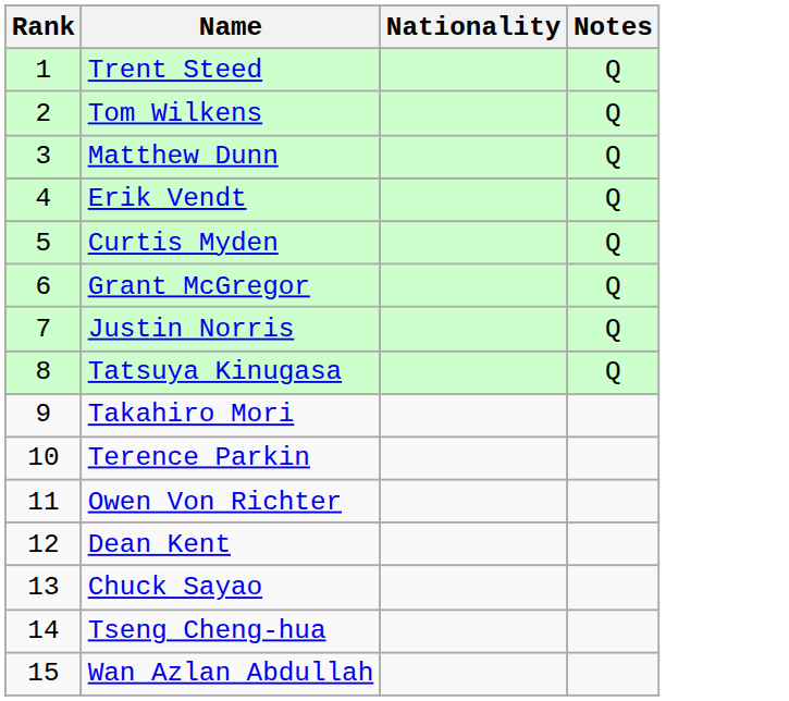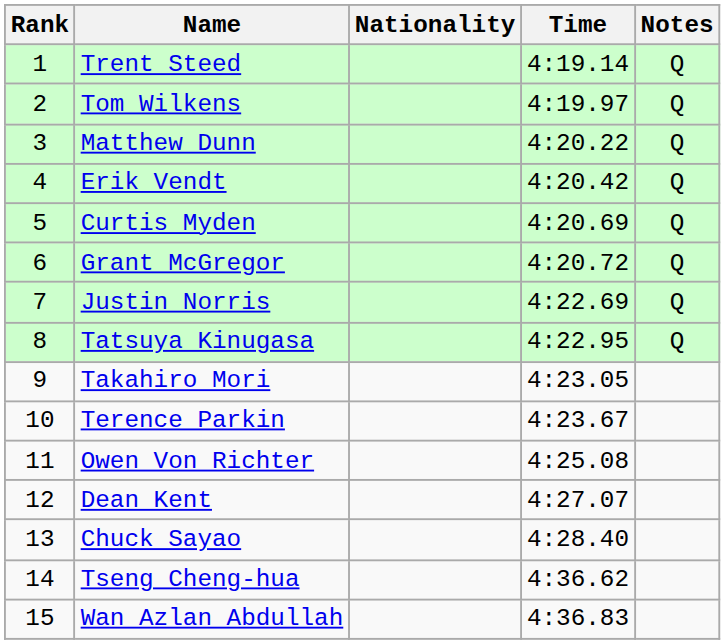+ column: Time | 4:19.14 | 4:19.97 | 4:20.22 | 4:20.42 | 4:20.69 | 4:20.72 | 4:22.69 | 4:22.95 | 4:23.05 | 4:23.67 | 4:25.08 | 4:27.07 | 4:28.40 | 4:36.62 | 4:36.83
